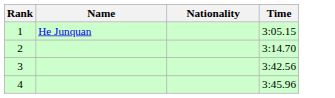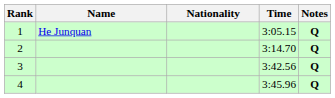+ column: Notes | Q | Q | Q | Q
